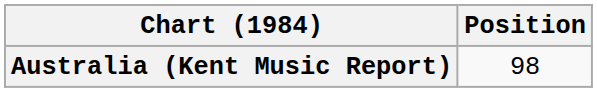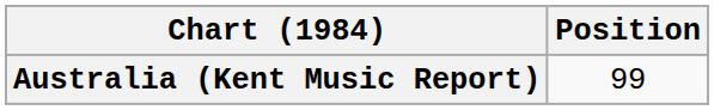Australia (Kent Music Report) | Position: 98 -> 99
